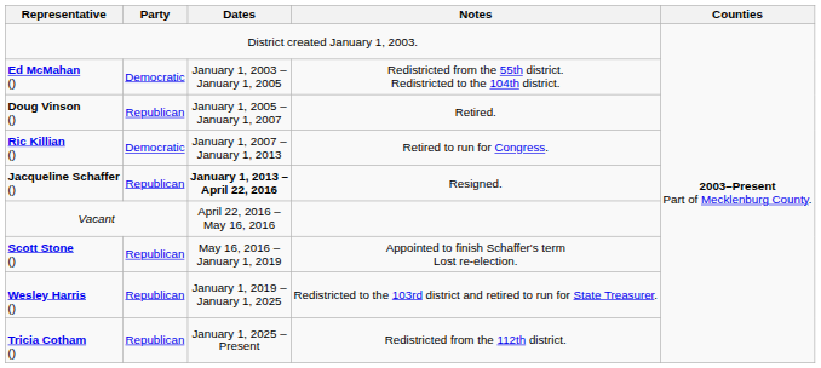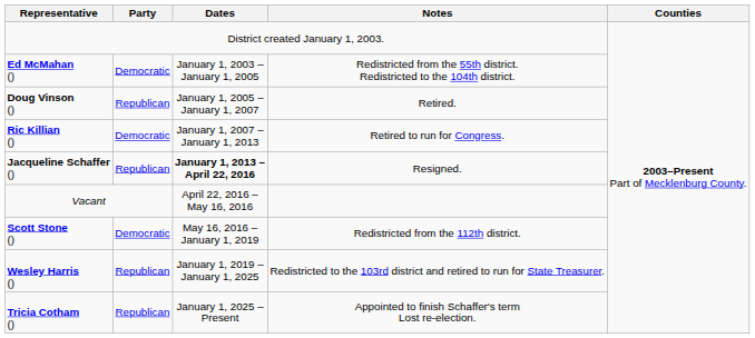Scott Stone () | Party: Republican -> Democratic
Scott Stone () | Notes: Appointed to finish Schaffer's term Lost re-election. -> Redistricted from the 112th district.
Tricia Cotham () | Notes: Redistricted from the 112th district. -> Appointed to finish Schaffer's term Lost re-election.
